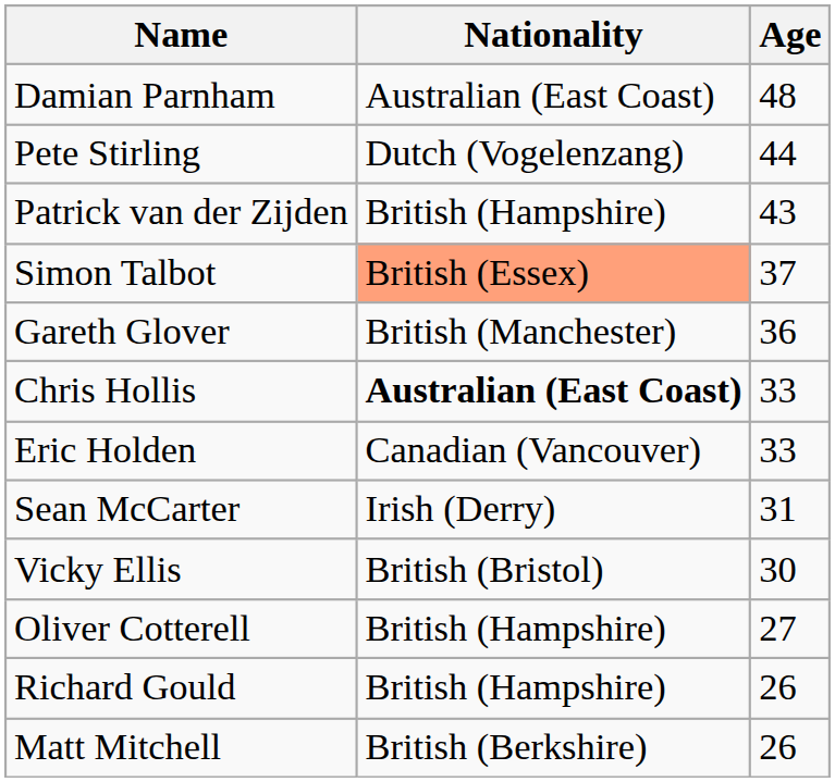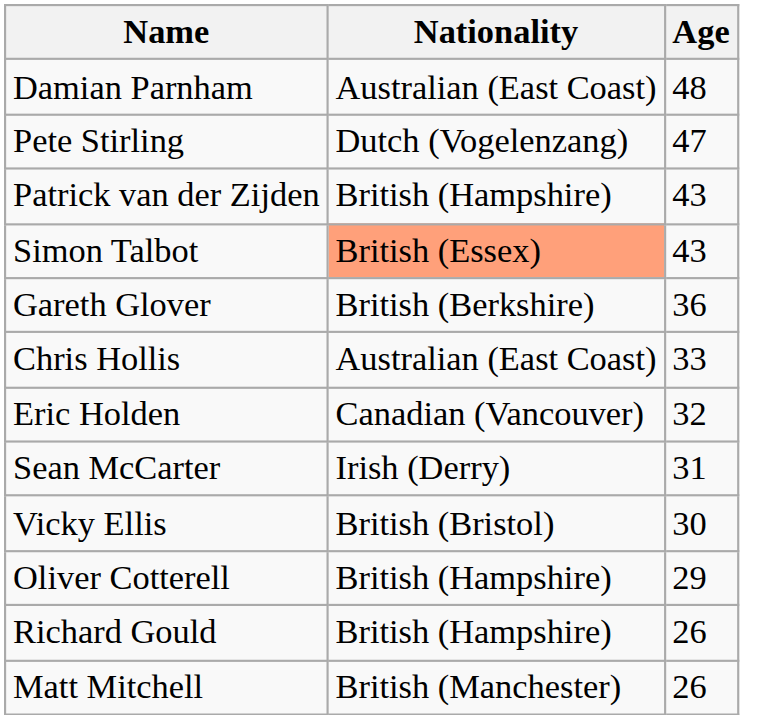Pete Stirling | Age: 44 -> 47
Simon Talbot | Age: 37 -> 43
Gareth Glover | Nationality: British (Manchester) -> British (Berkshire)
Chris Hollis | Nationality: bold -> normal
Eric Holden | Age: 33 -> 32
Oliver Cotterell | Age: 27 -> 29
Matt Mitchell | Nationality: British (Berkshire) -> British (Manchester)
